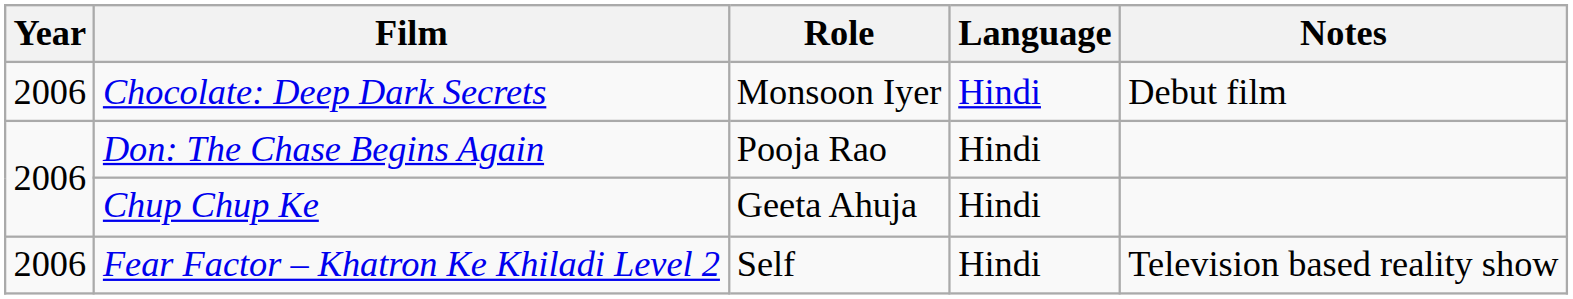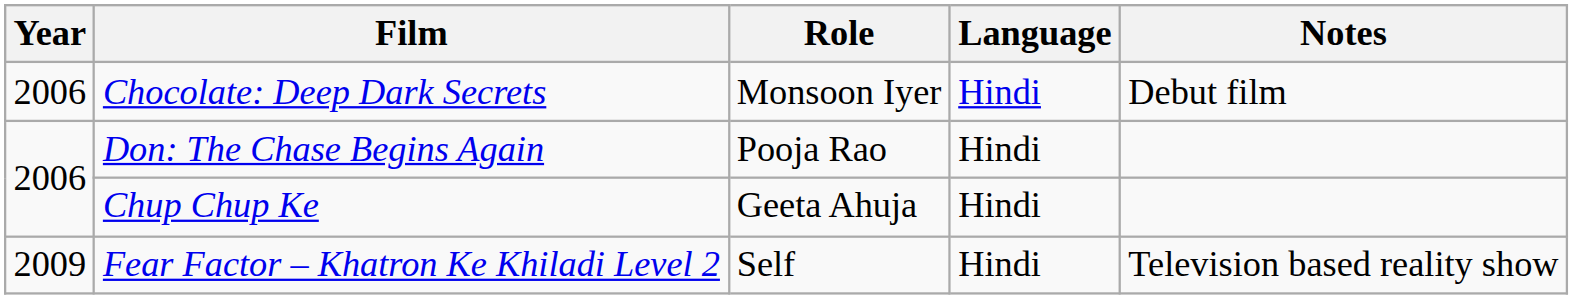Fear Factor – Khatron Ke Khiladi Level 2 | Year: 2006 -> 2009
